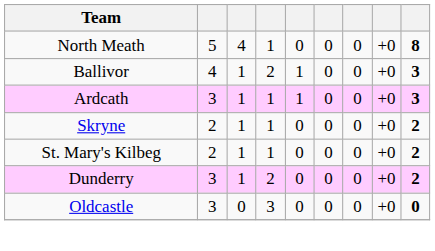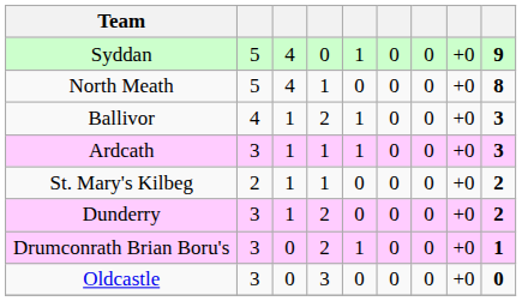+ row: Syddan | 5 | 4 | 0 | 1 | 0 | 0 | +0 | 9
- row: Skryne | 2 | 1 | 1 | 0 | 0 | 0 | +0 | 2
+ row: Drumconrath Brian Boru's | 3 | 0 | 2 | 1 | 0 | 0 | +0 | 1
